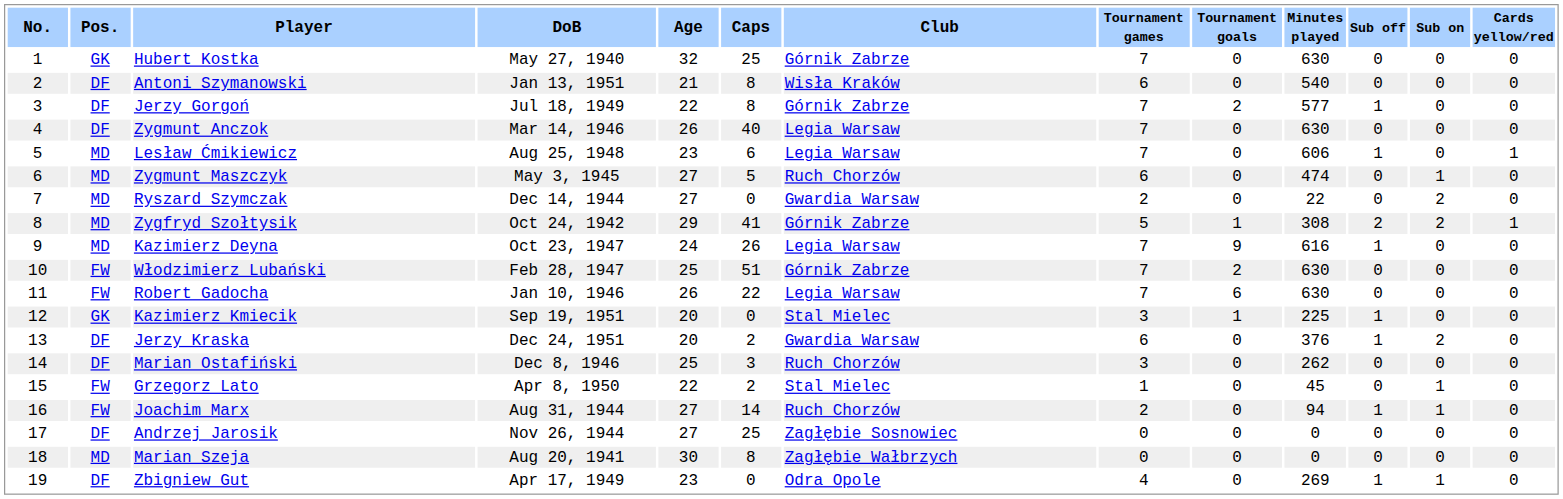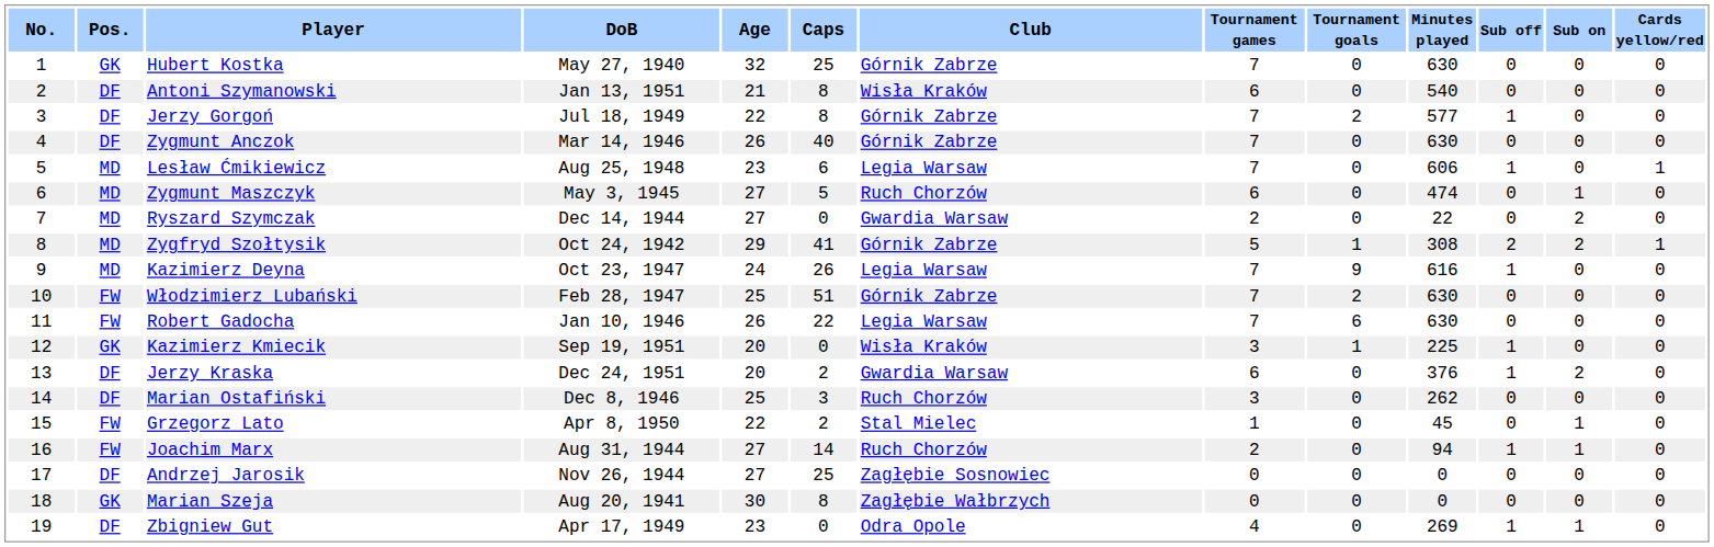Zygmunt Anczok | Club: Legia Warsaw -> Górnik Zabrze
Kazimierz Kmiecik | Club: Stal Mielec -> Wisła Kraków
Marian Szeja | Pos.: MD -> GK
